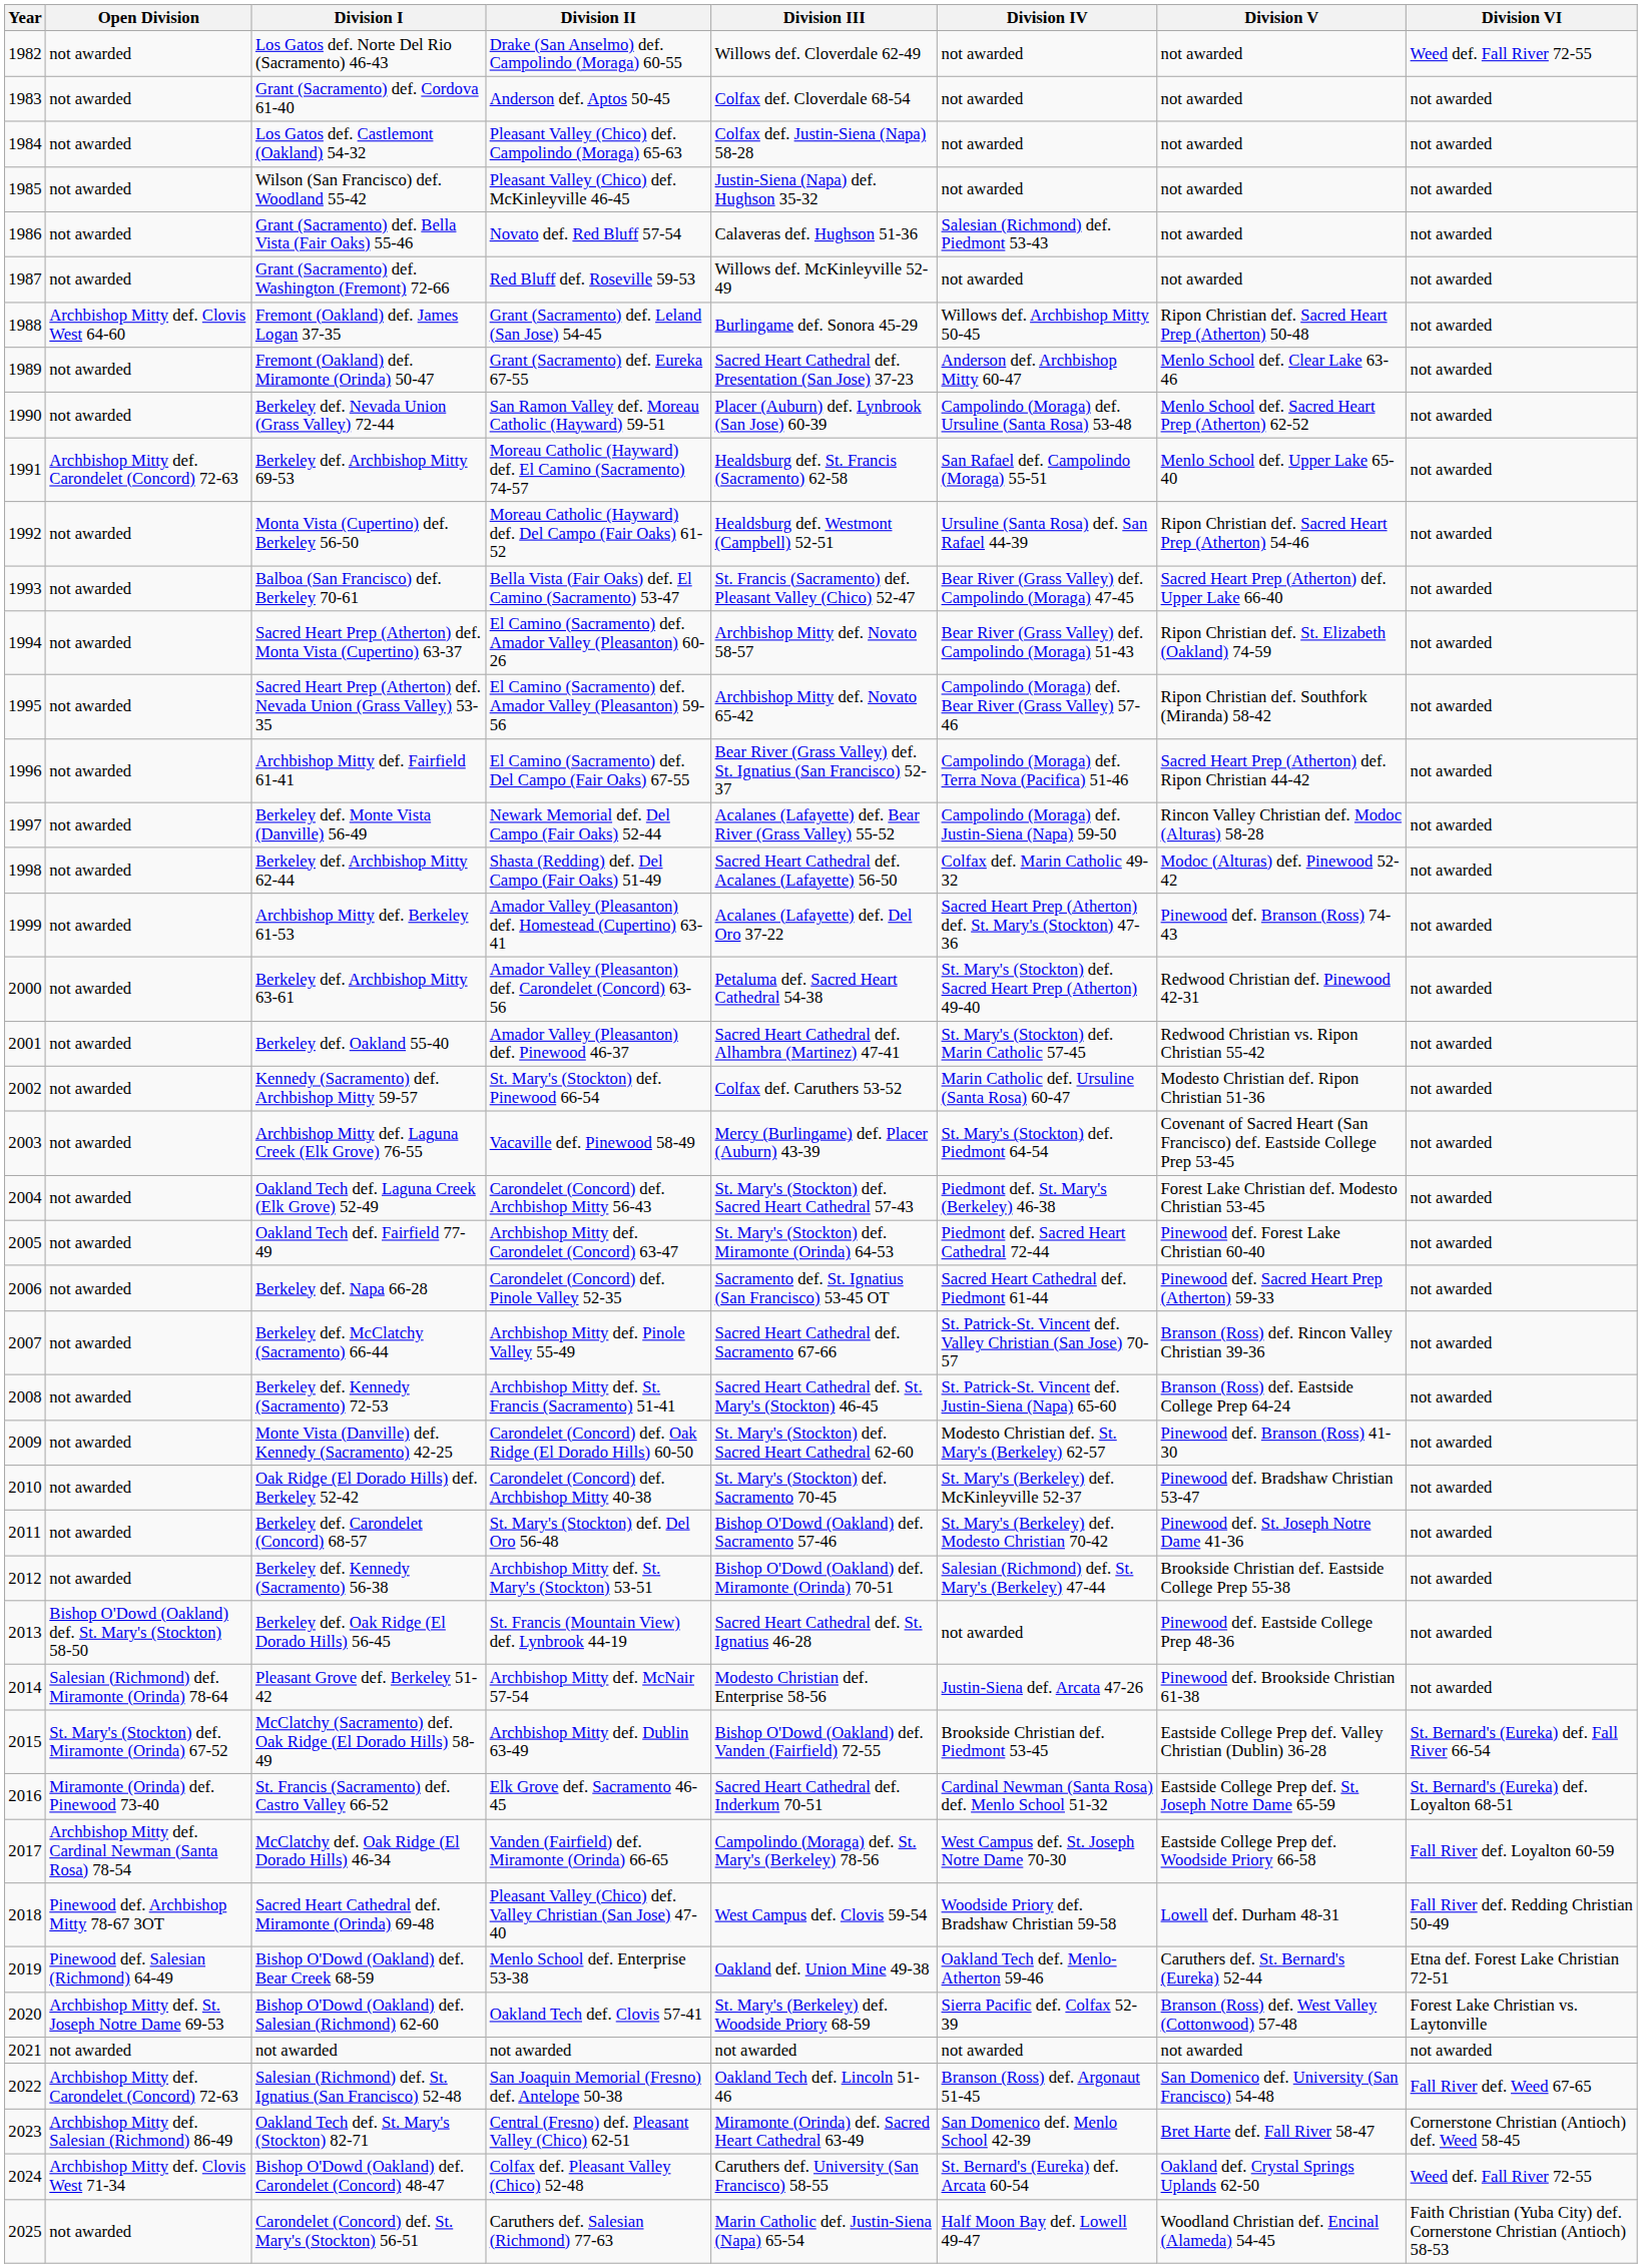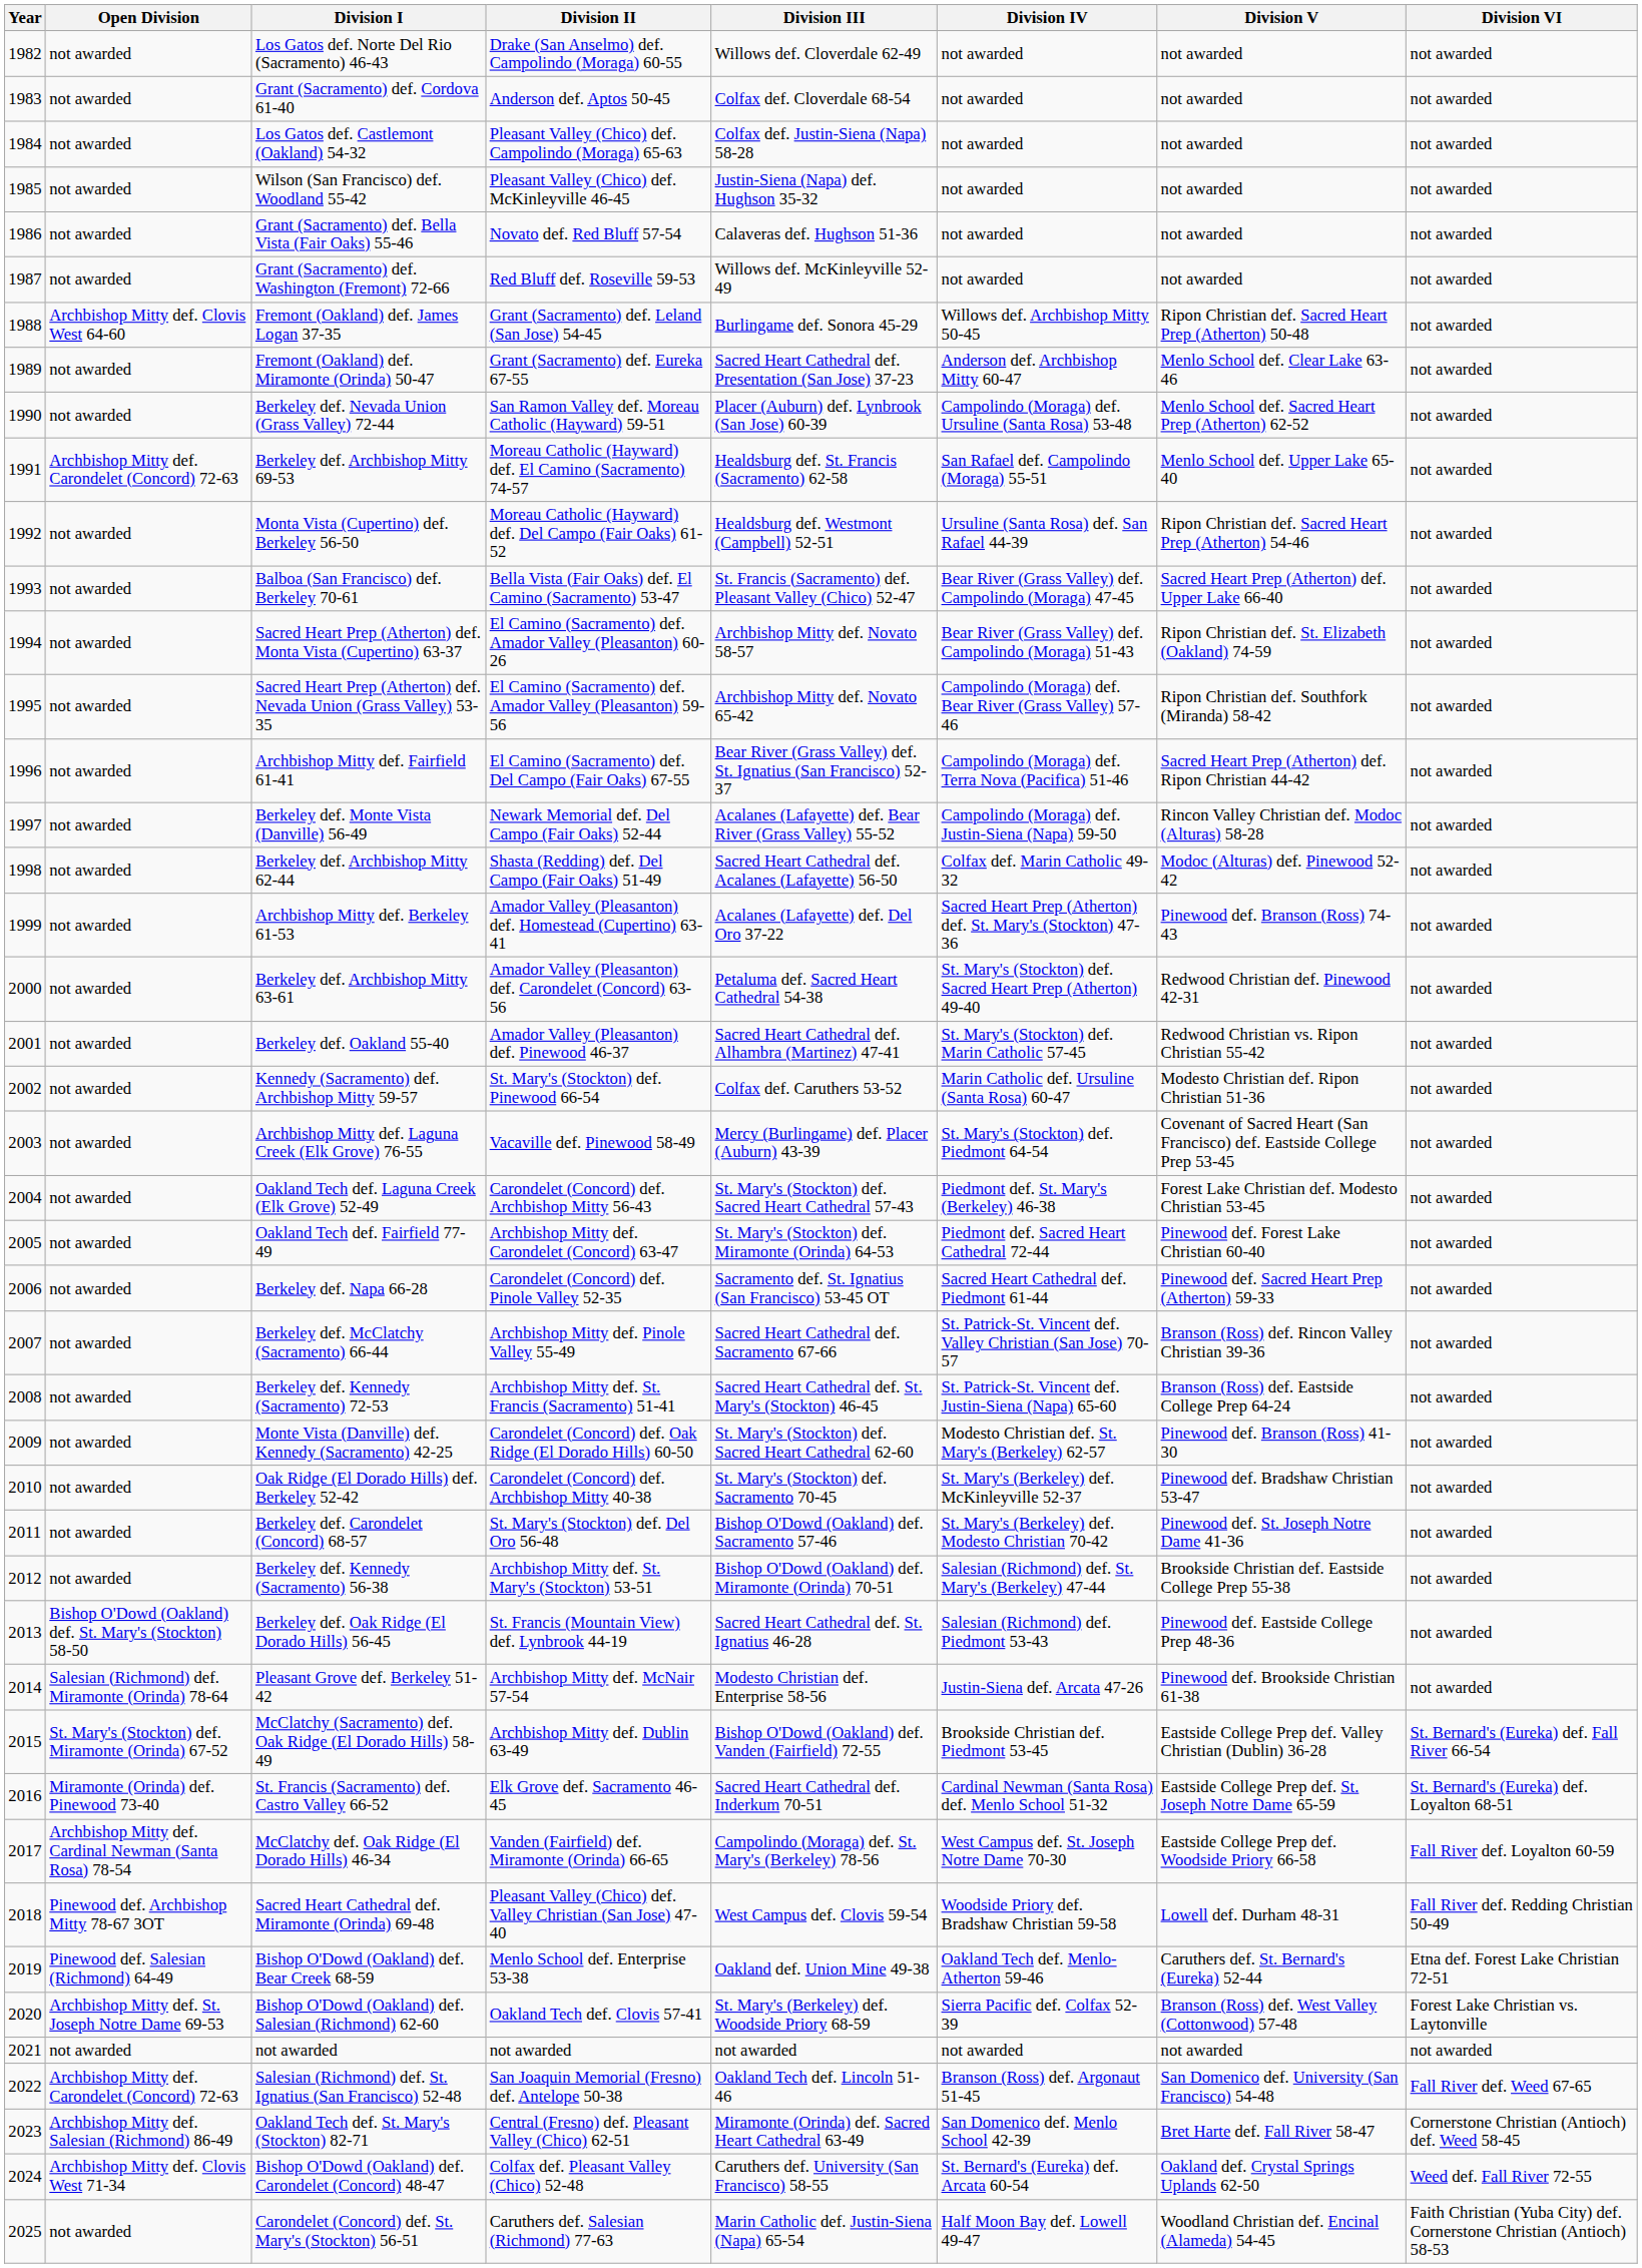Los Gatos def. Norte Del Rio (Sacramento) 46-43 | Division VI: Weed def. Fall River 72-55 -> not awarded
Grant (Sacramento) def. Bella Vista (Fair Oaks) 55-46 | Division IV: Salesian (Richmond) def. Piedmont 53-43 -> not awarded
Berkeley def. Oak Ridge (El Dorado Hills) 56-45 | Division IV: not awarded -> Salesian (Richmond) def. Piedmont 53-43
